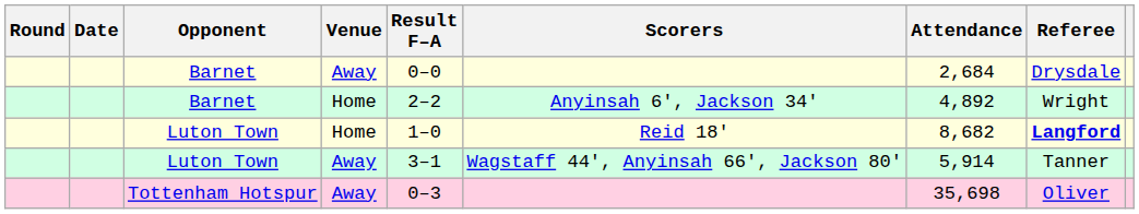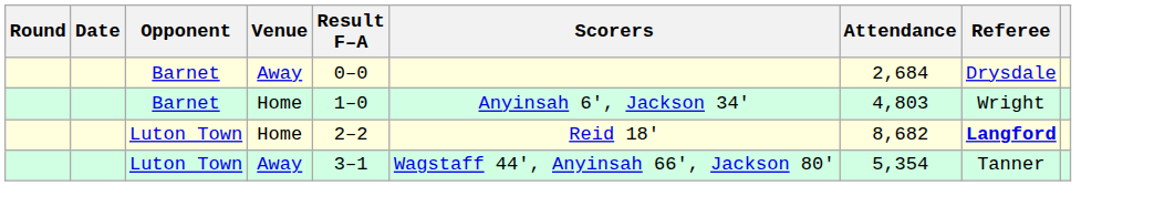Barnet / Home | Result F–A: 2–2 -> 1–0
Barnet / Home | Attendance: 4,892 -> 4,803
Luton Town / Home | Result F–A: 1–0 -> 2–2
Luton Town / Away | Attendance: 5,914 -> 5,354
- row: Tottenham Hotspur | Away | 0–3 | 35,698 | Oliver
